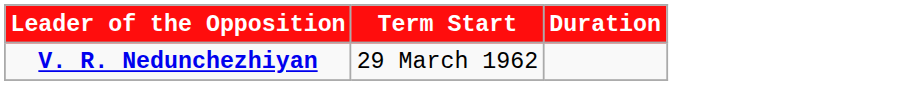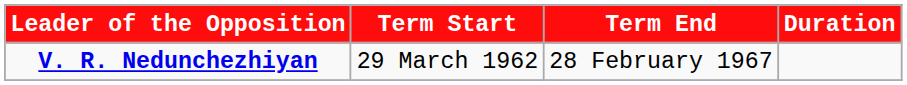+ column: Term End | 28 February 1967
